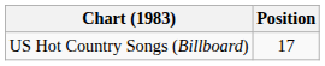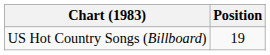US Hot Country Songs (Billboard) | Position: 17 -> 19
